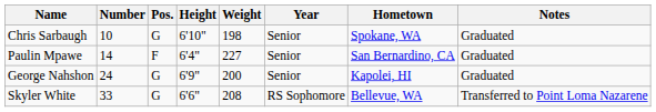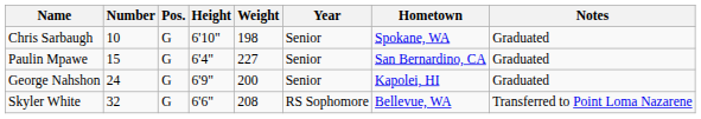Paulin Mpawe | Number: 14 -> 15
Paulin Mpawe | Pos.: F -> G
Skyler White | Number: 33 -> 32
